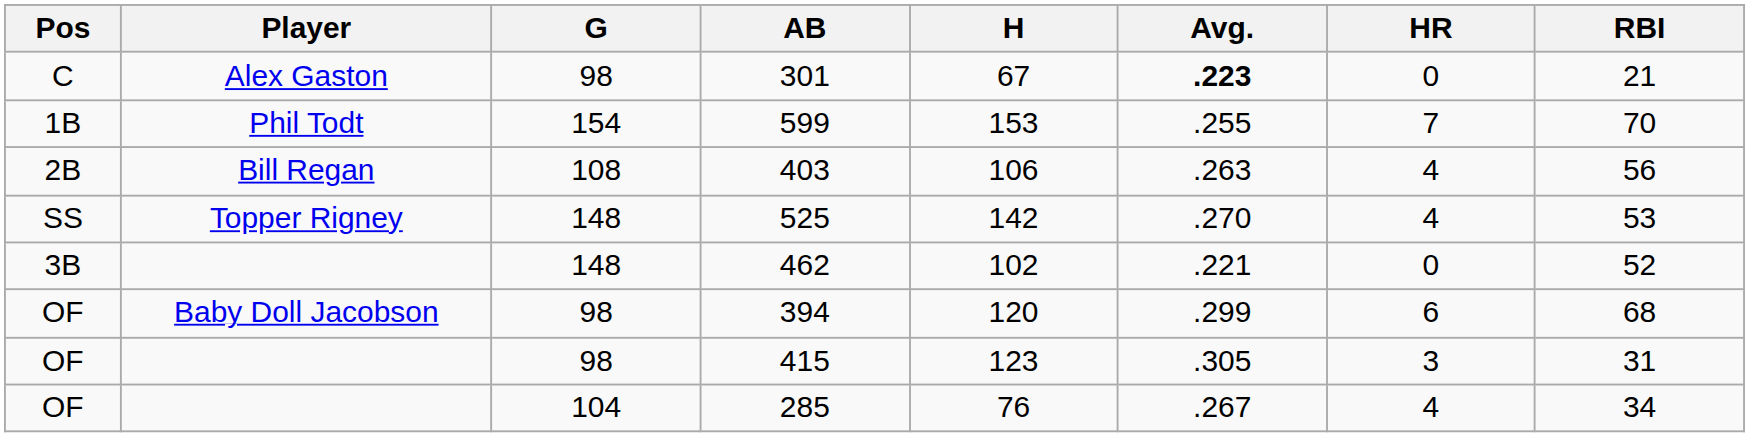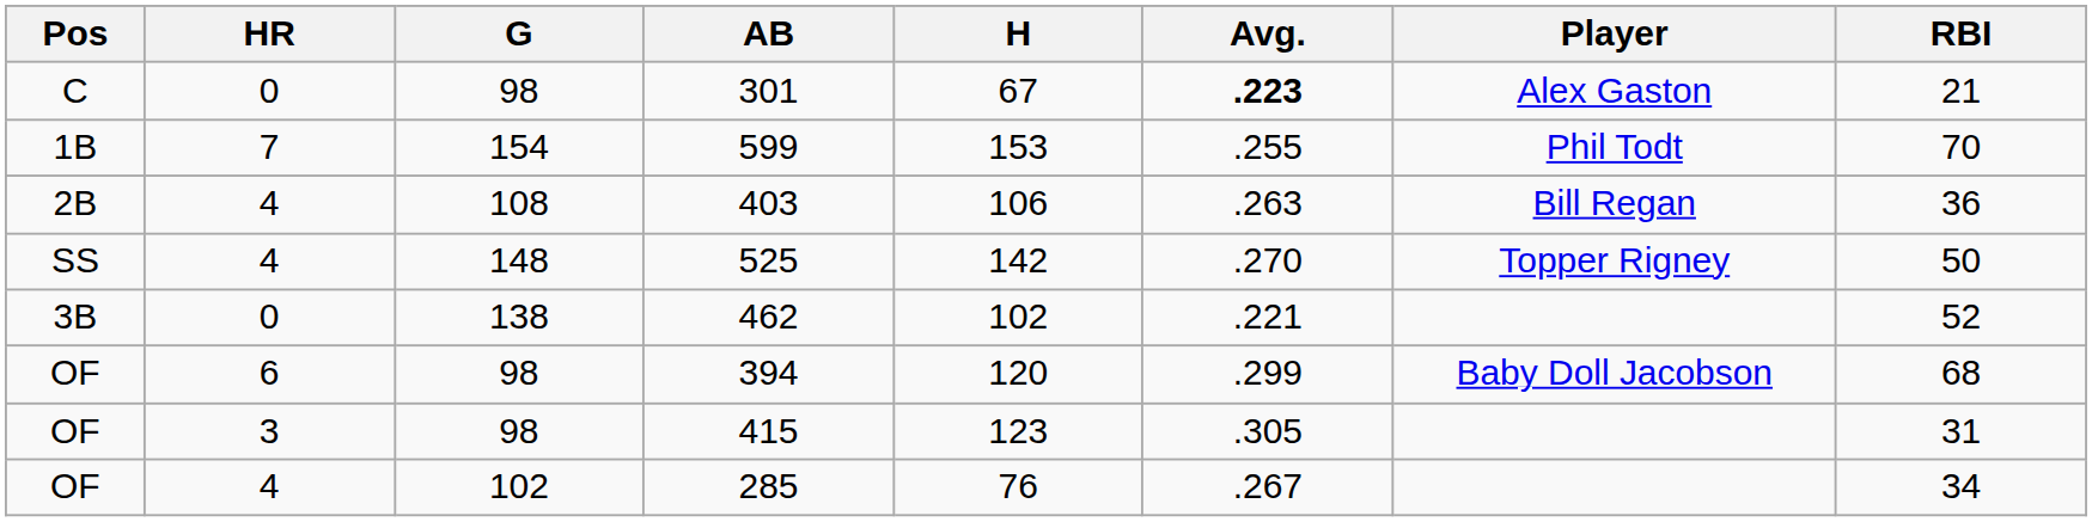columns swapped: Player <-> HR
403 | RBI: 56 -> 36
525 | RBI: 53 -> 50
462 | G: 148 -> 138
285 | G: 104 -> 102
